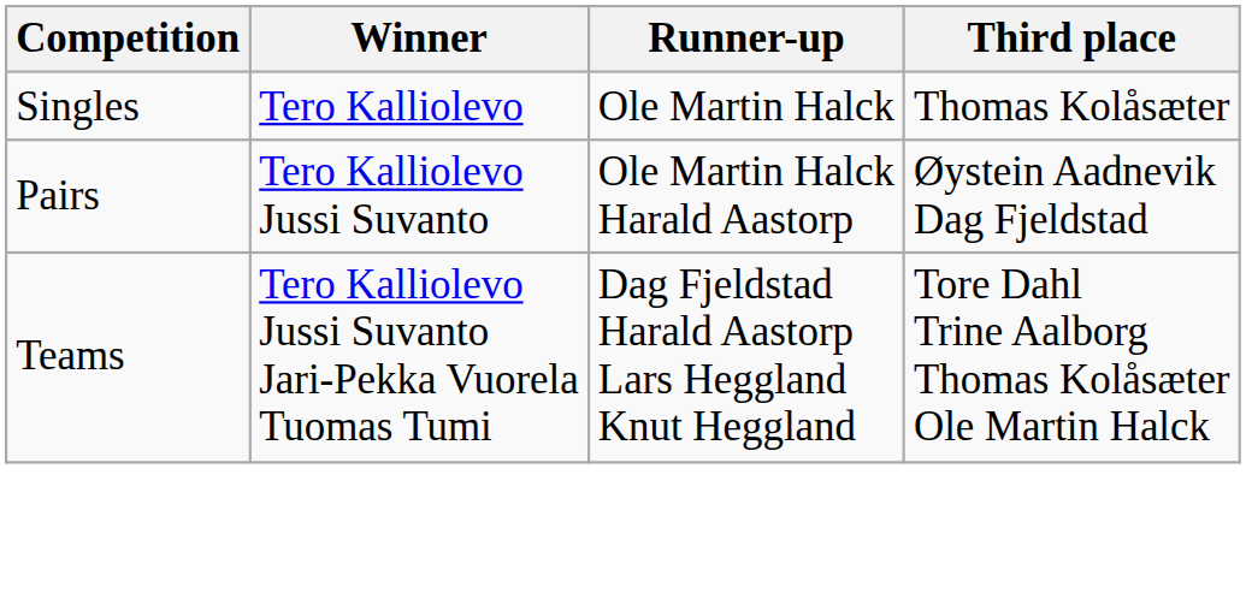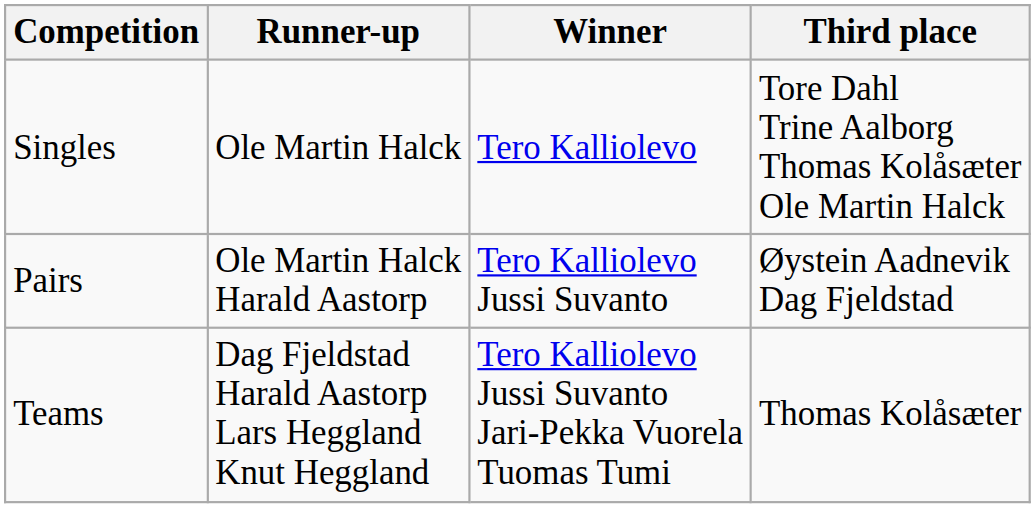columns swapped: Winner <-> Runner-up
Singles | Third place: Thomas Kolåsæter -> Tore Dahl Trine Aalborg Thomas Kolåsæter Ole Martin Halck
Teams | Third place: Tore Dahl Trine Aalborg Thomas Kolåsæter Ole Martin Halck -> Thomas Kolåsæter
